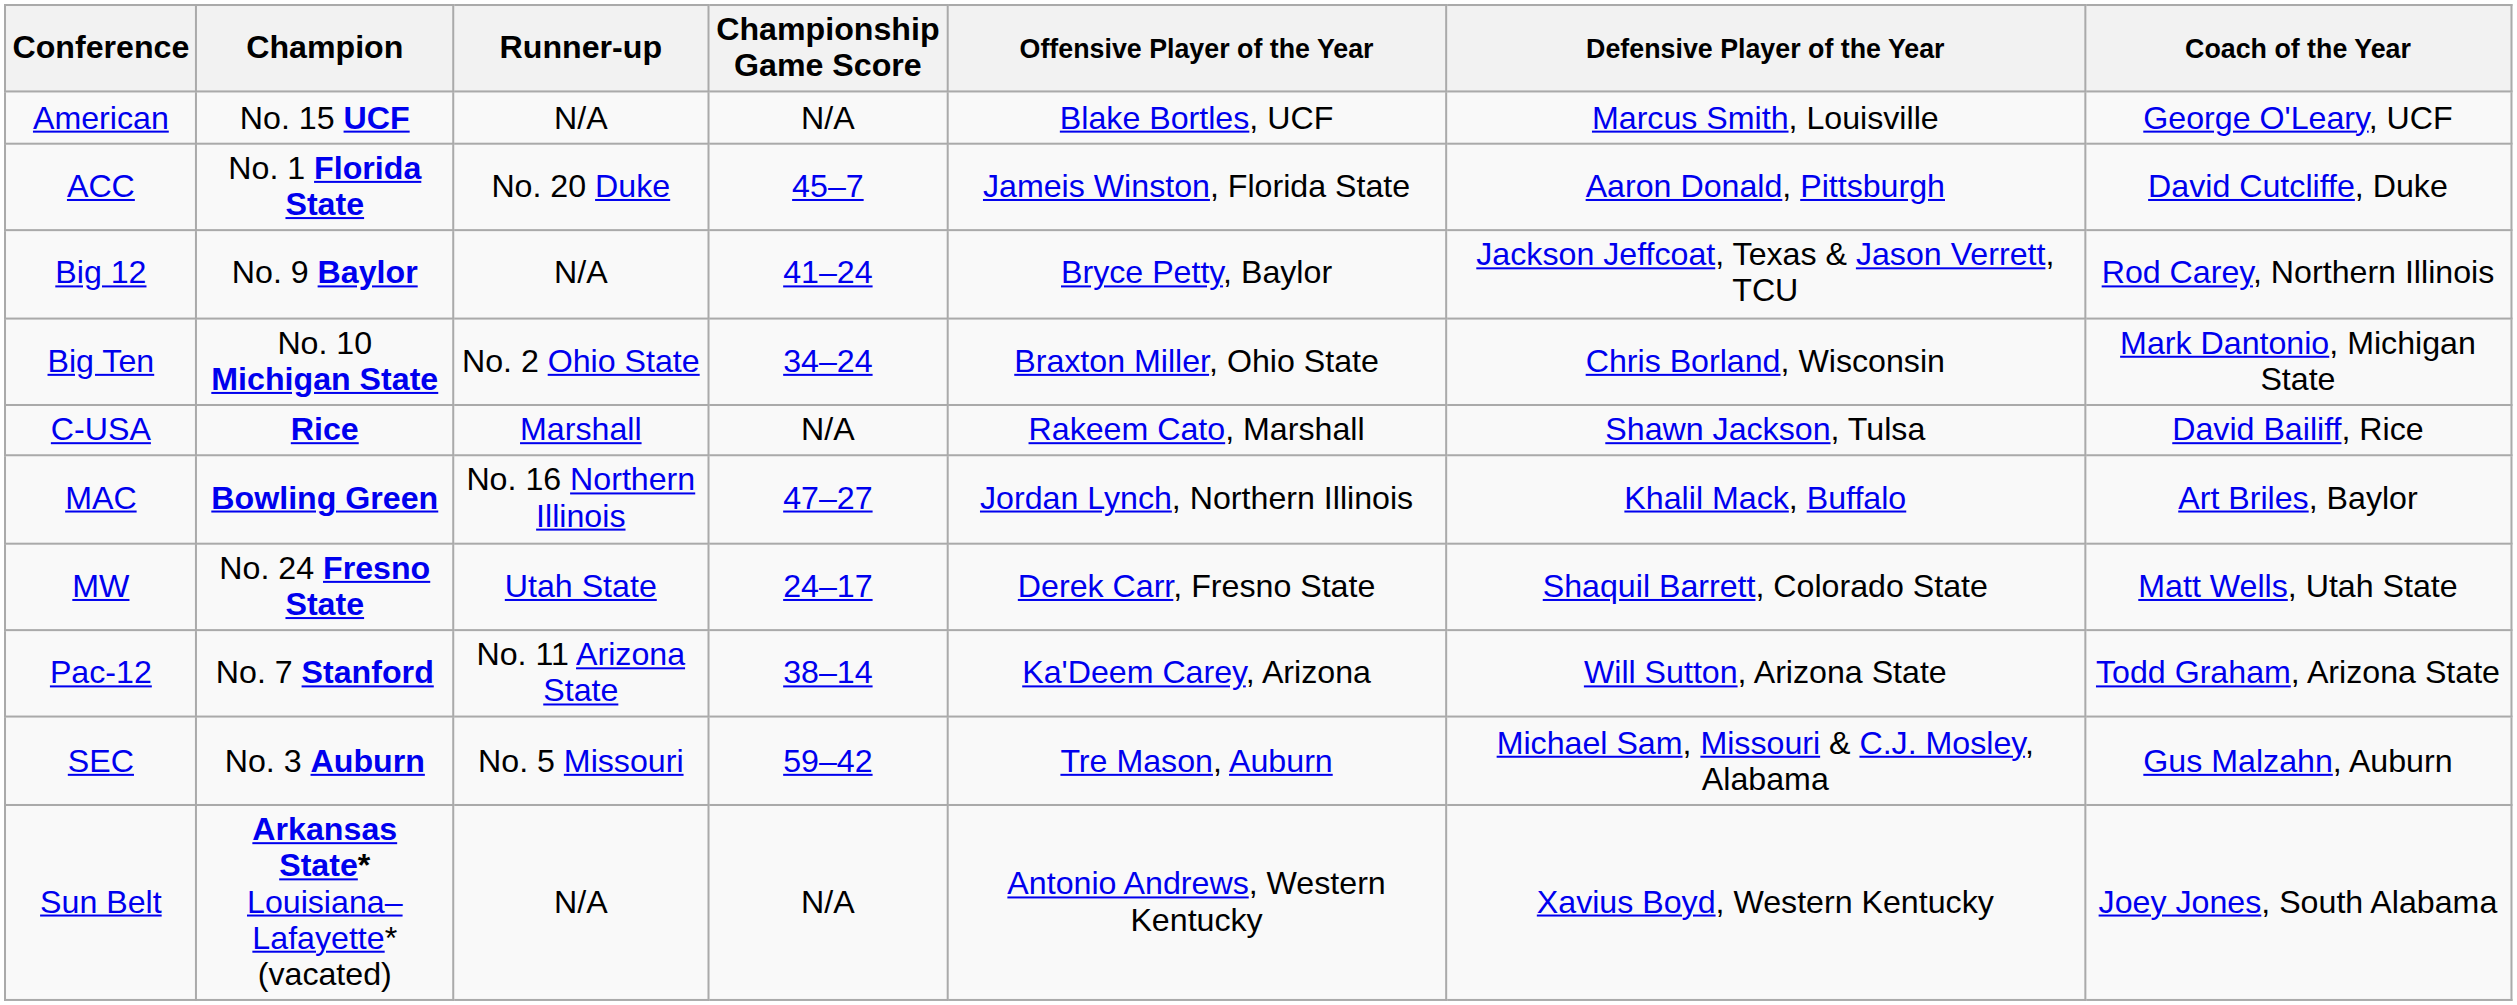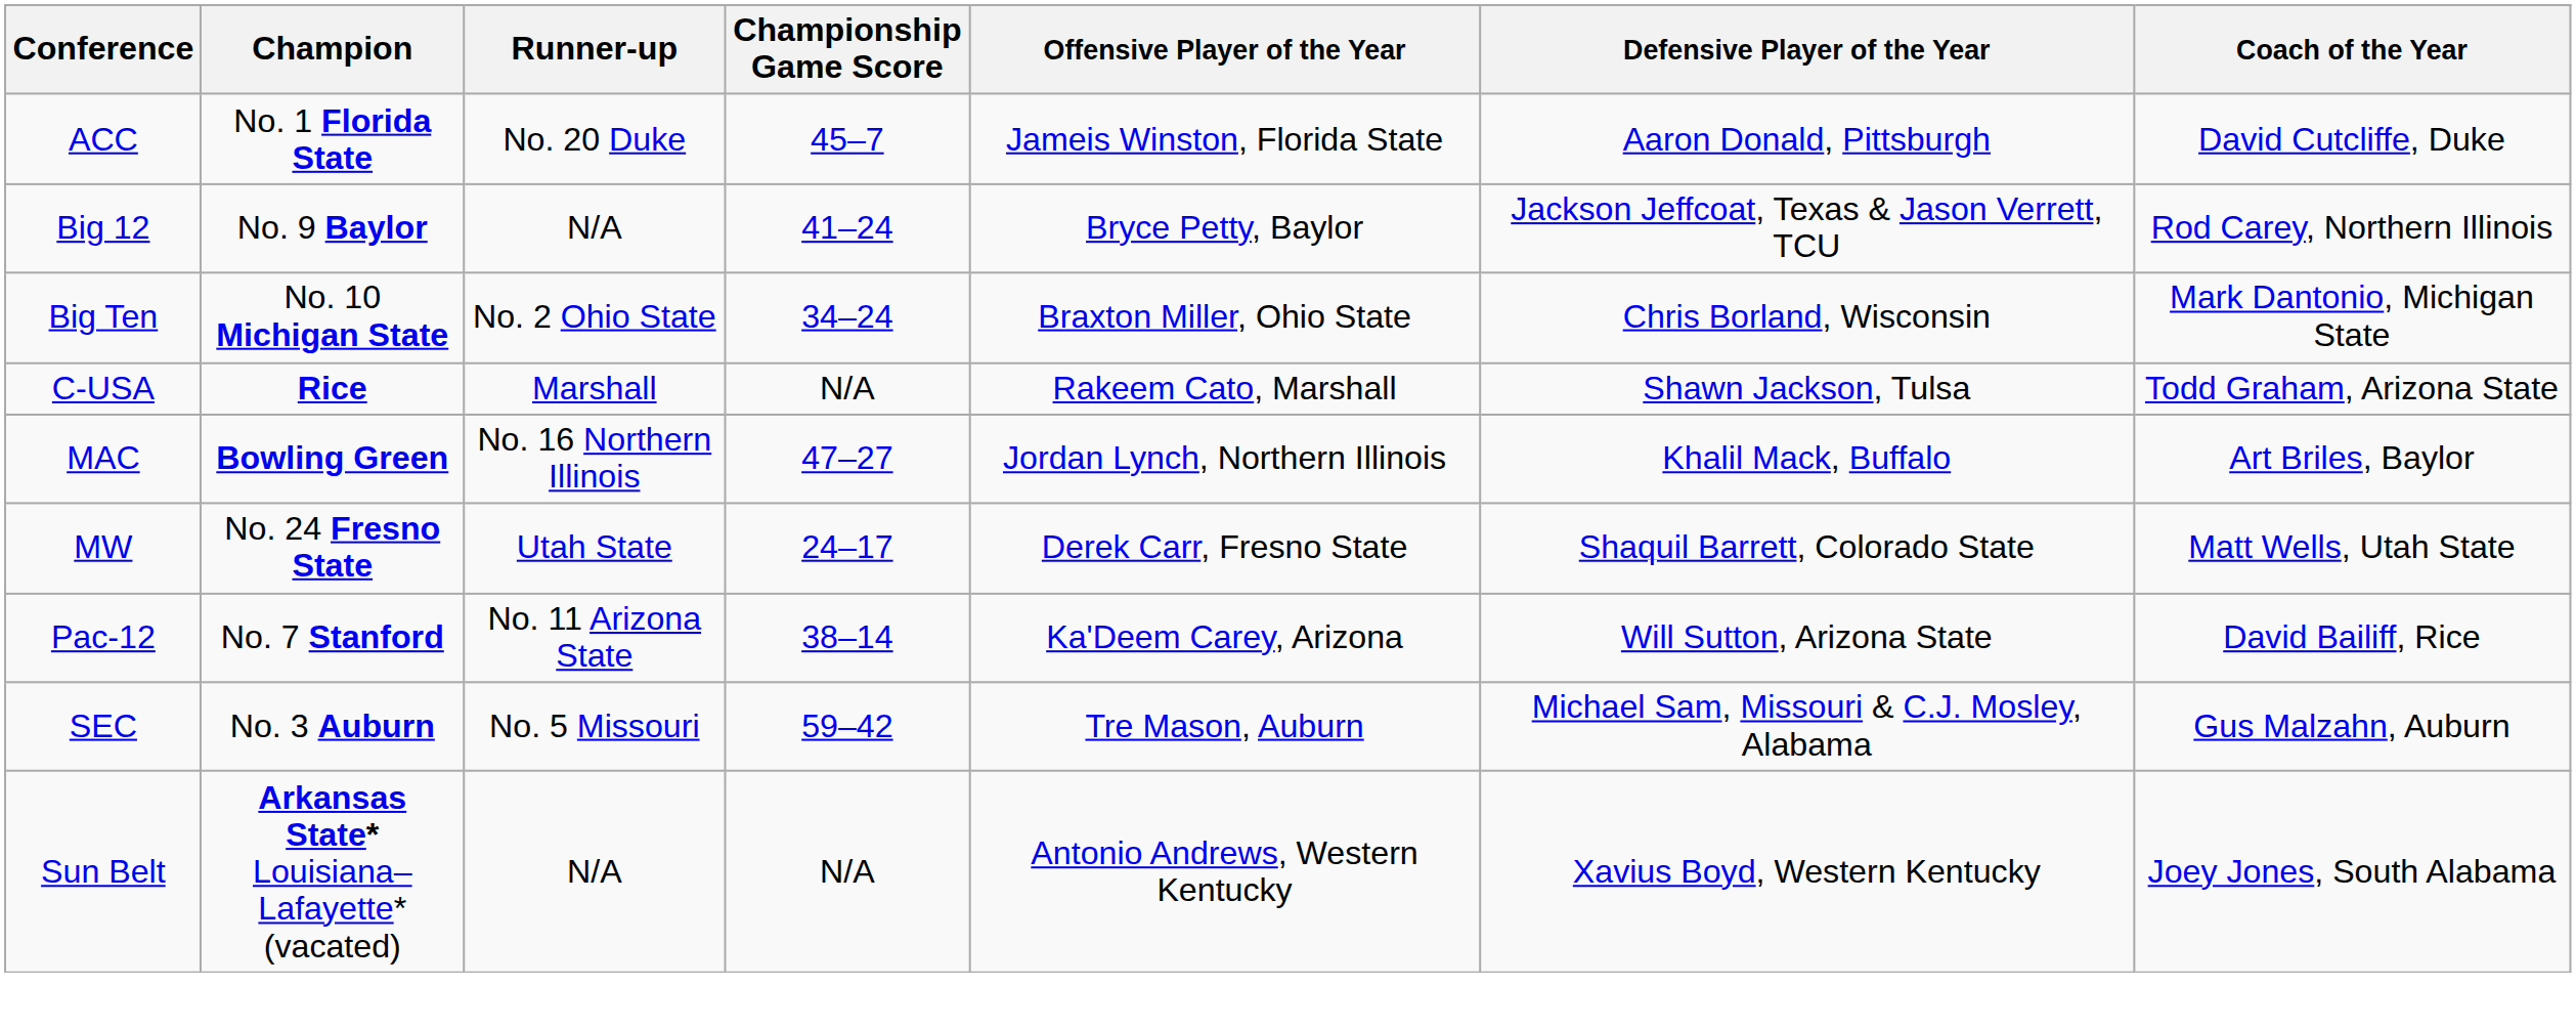- row: American | No. 15 UCF | N/A | N/A | Blake Bortles, UCF | Marcus Smith, Louisville | George O'Leary, UCF
C-USA | Coach of the Year: David Bailiff, Rice -> Todd Graham, Arizona State
Pac-12 | Coach of the Year: Todd Graham, Arizona State -> David Bailiff, Rice
